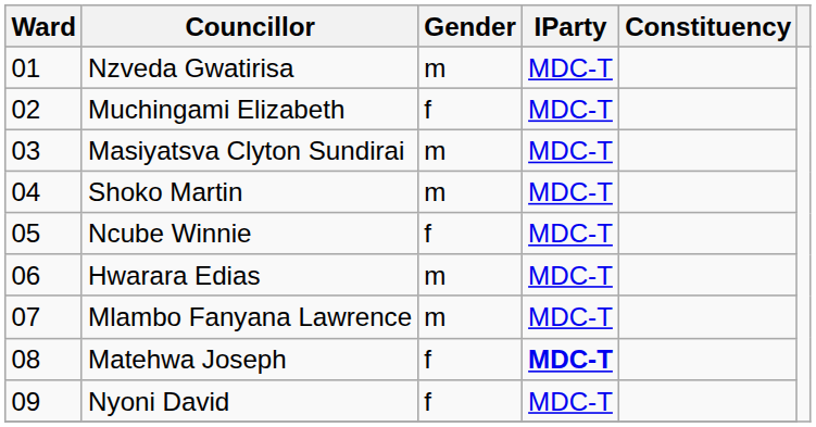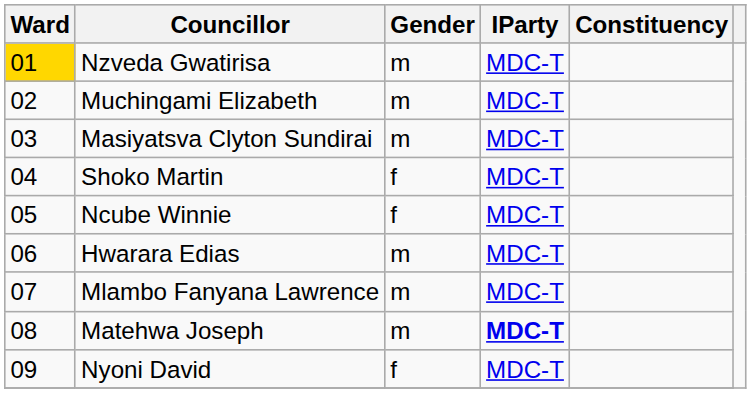Nzveda Gwatirisa | Ward: no background -> gold background
Muchingami Elizabeth | Gender: f -> m
Shoko Martin | Gender: m -> f
Matehwa Joseph | Gender: f -> m
